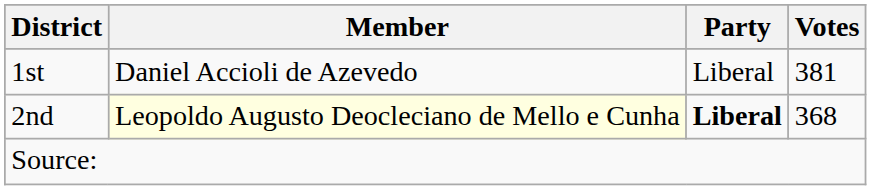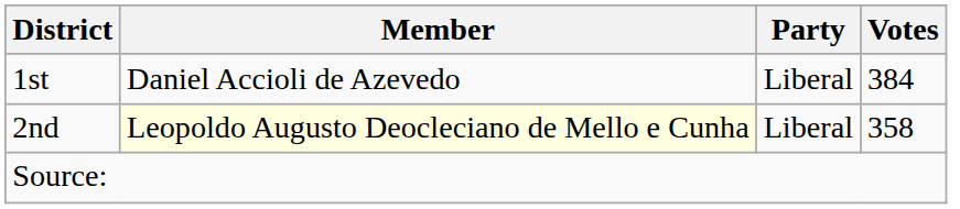1st | Votes: 381 -> 384
2nd | Party: bold -> normal
2nd | Votes: 368 -> 358
